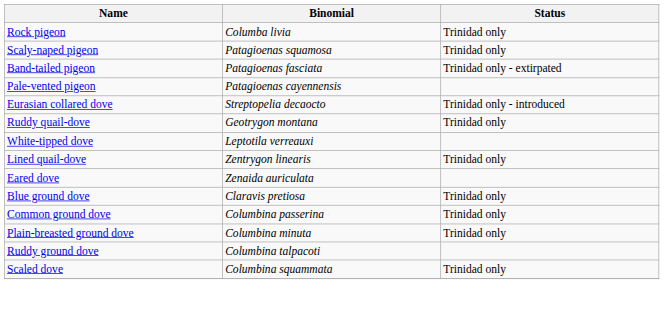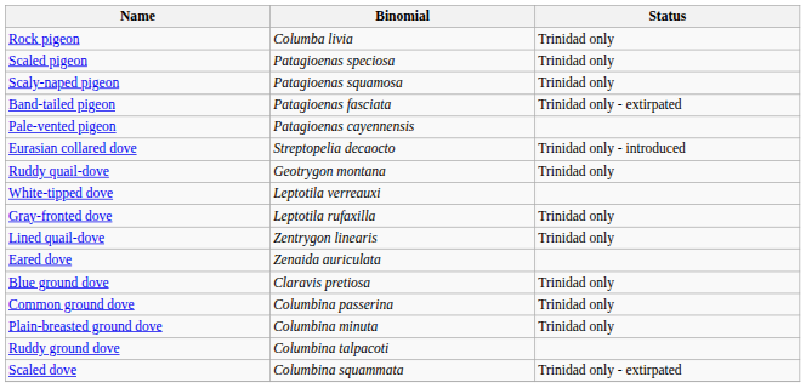+ row: Scaled pigeon | Patagioenas speciosa | Trinidad only
+ row: Gray-fronted dove | Leptotila rufaxilla | Trinidad only
Scaled dove | Status: Trinidad only -> Trinidad only - extirpated
